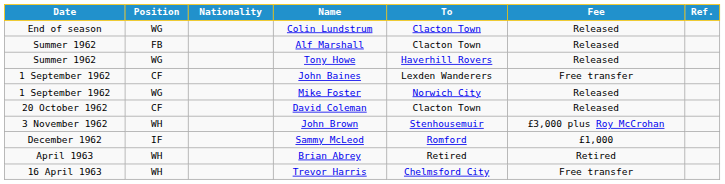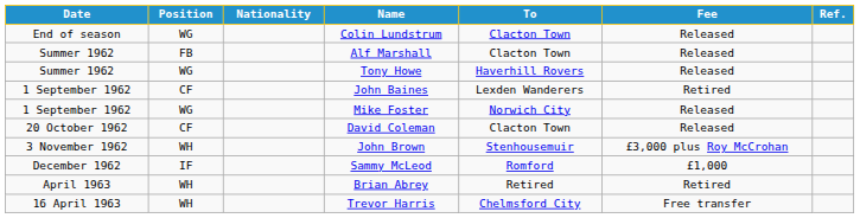John Baines | Fee: Free transfer -> Retired
